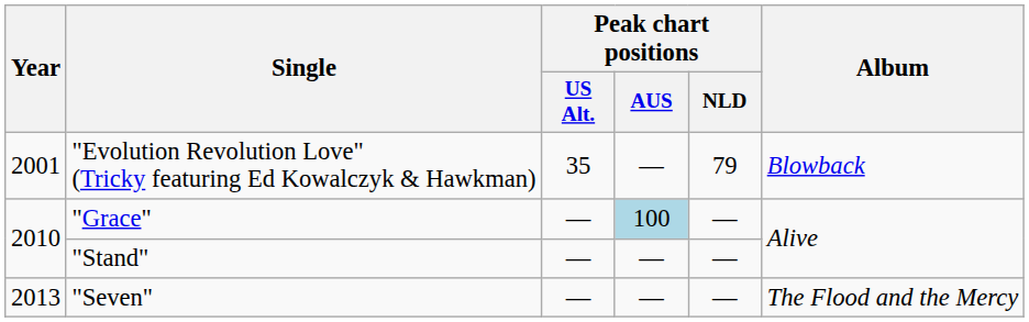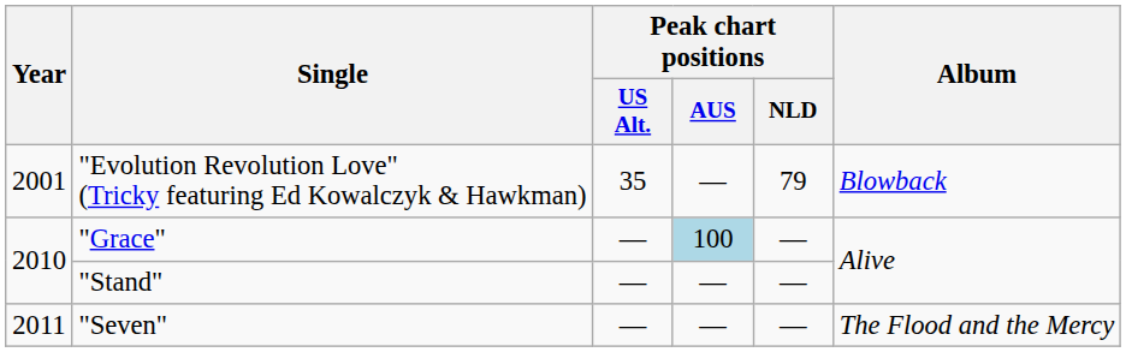"Seven" | Year: 2013 -> 2011
